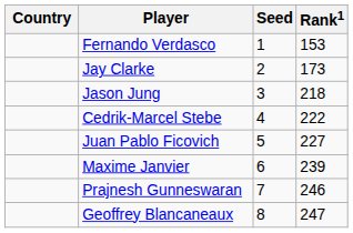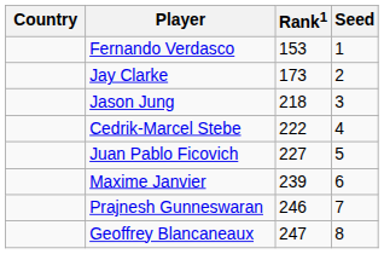columns swapped: Rank1 <-> Seed
